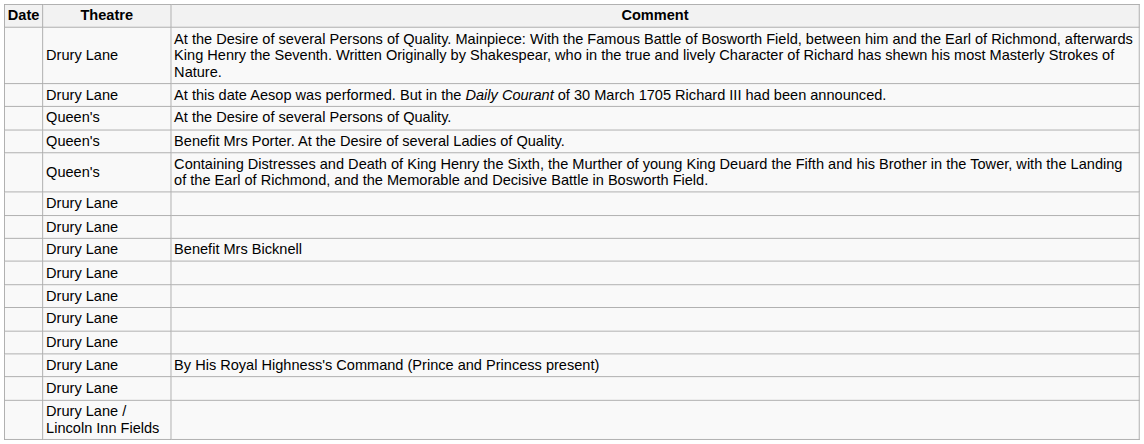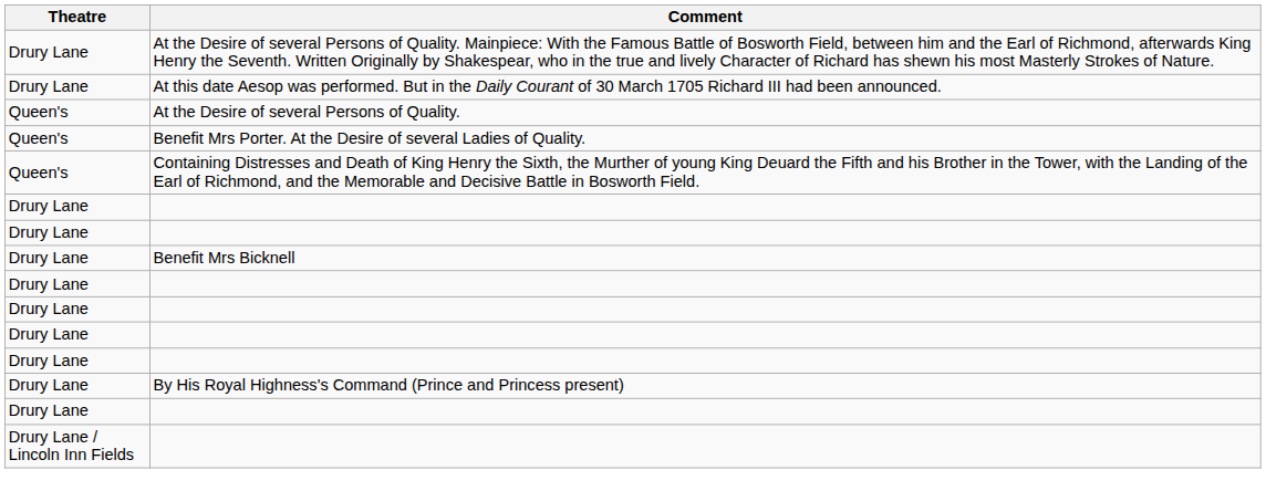- column: Date
